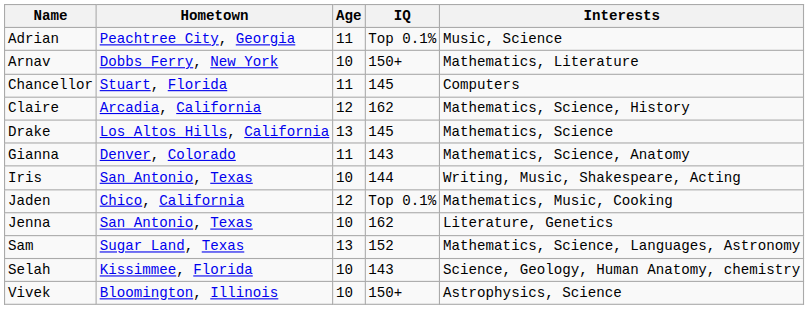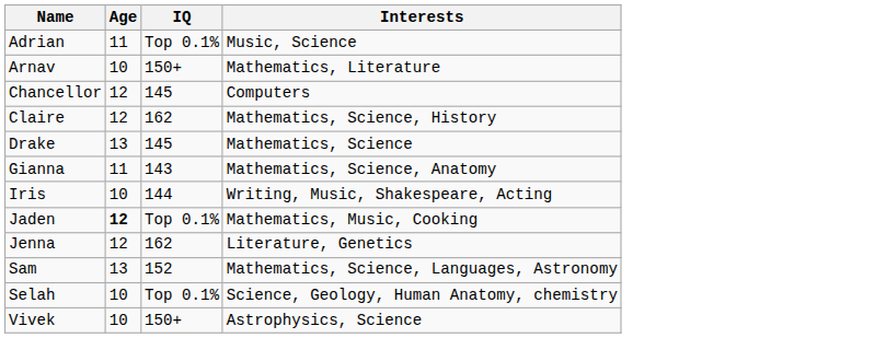- column: Hometown | Peachtree City, Georgia | Dobbs Ferry, New York | Stuart, Florida | Arcadia, California | Los Altos Hills, California | Denver, Colorado | San Antonio, Texas | Chico, California | San Antonio, Texas | Sugar Land, Texas | Kissimmee, Florida | Bloomington, Illinois
Chancellor | Age: 11 -> 12
Jaden | Age: normal -> bold
Jenna | Age: 10 -> 12
Selah | IQ: 143 -> Top 0.1%
